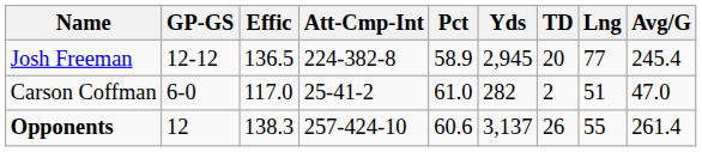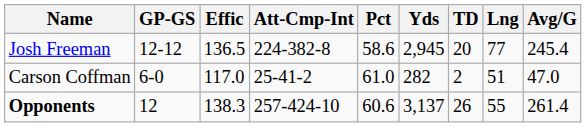Josh Freeman | Pct: 58.9 -> 58.6
